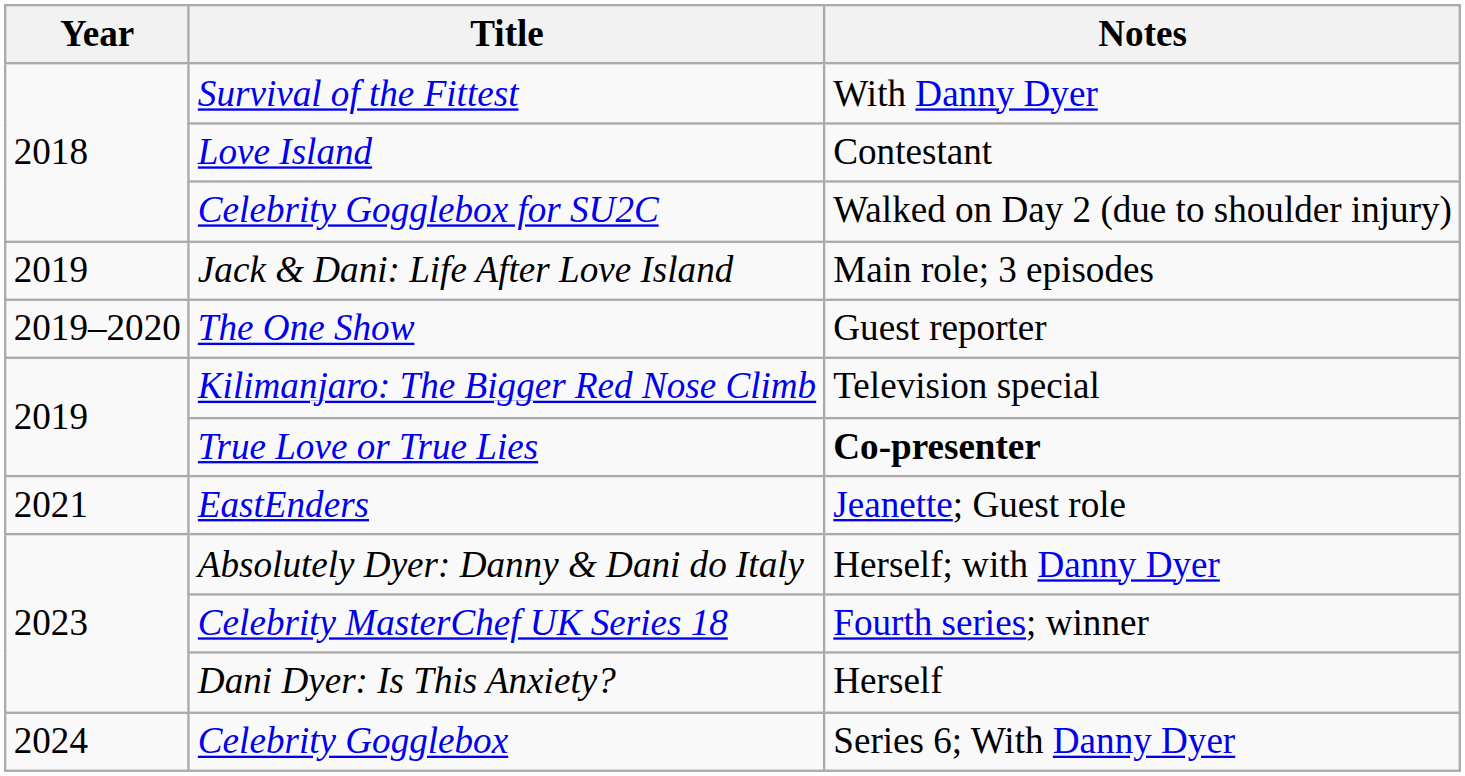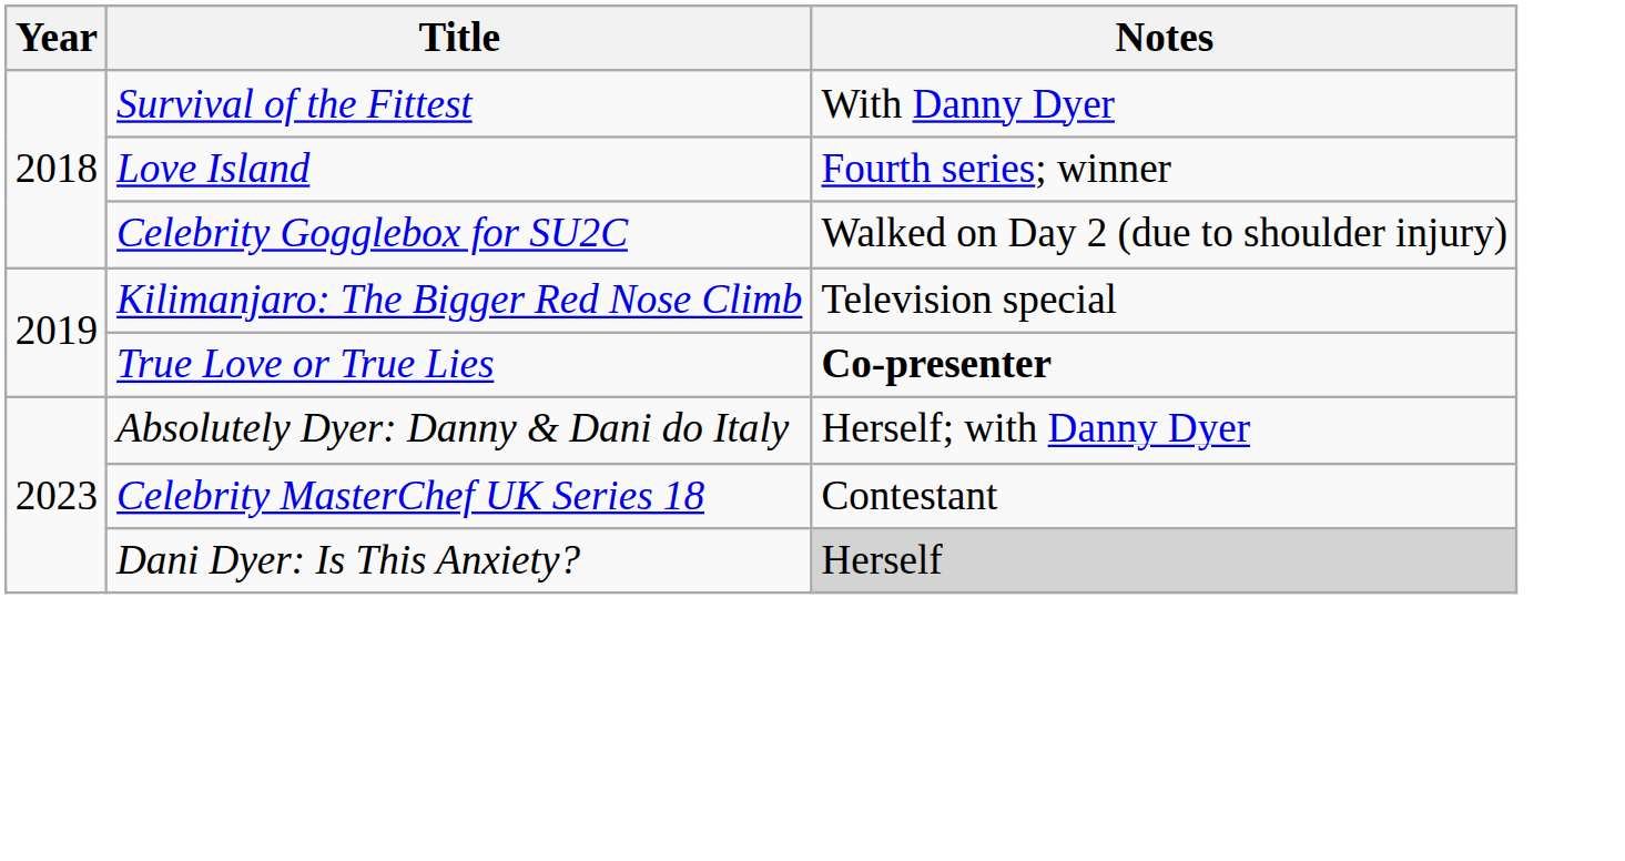Love Island | Notes: Contestant -> Fourth series; winner
- row: 2019 | Jack & Dani: Life After Love Island | Main role; 3 episodes
- row: 2019–2020 | The One Show | Guest reporter
- row: 2021 | EastEnders | Jeanette; Guest role
Celebrity MasterChef UK Series 18 | Notes: Fourth series; winner -> Contestant
Dani Dyer: Is This Anxiety? | Notes: no background -> lightgrey background
- row: 2024 | Celebrity Gogglebox | Series 6; With Danny Dyer
